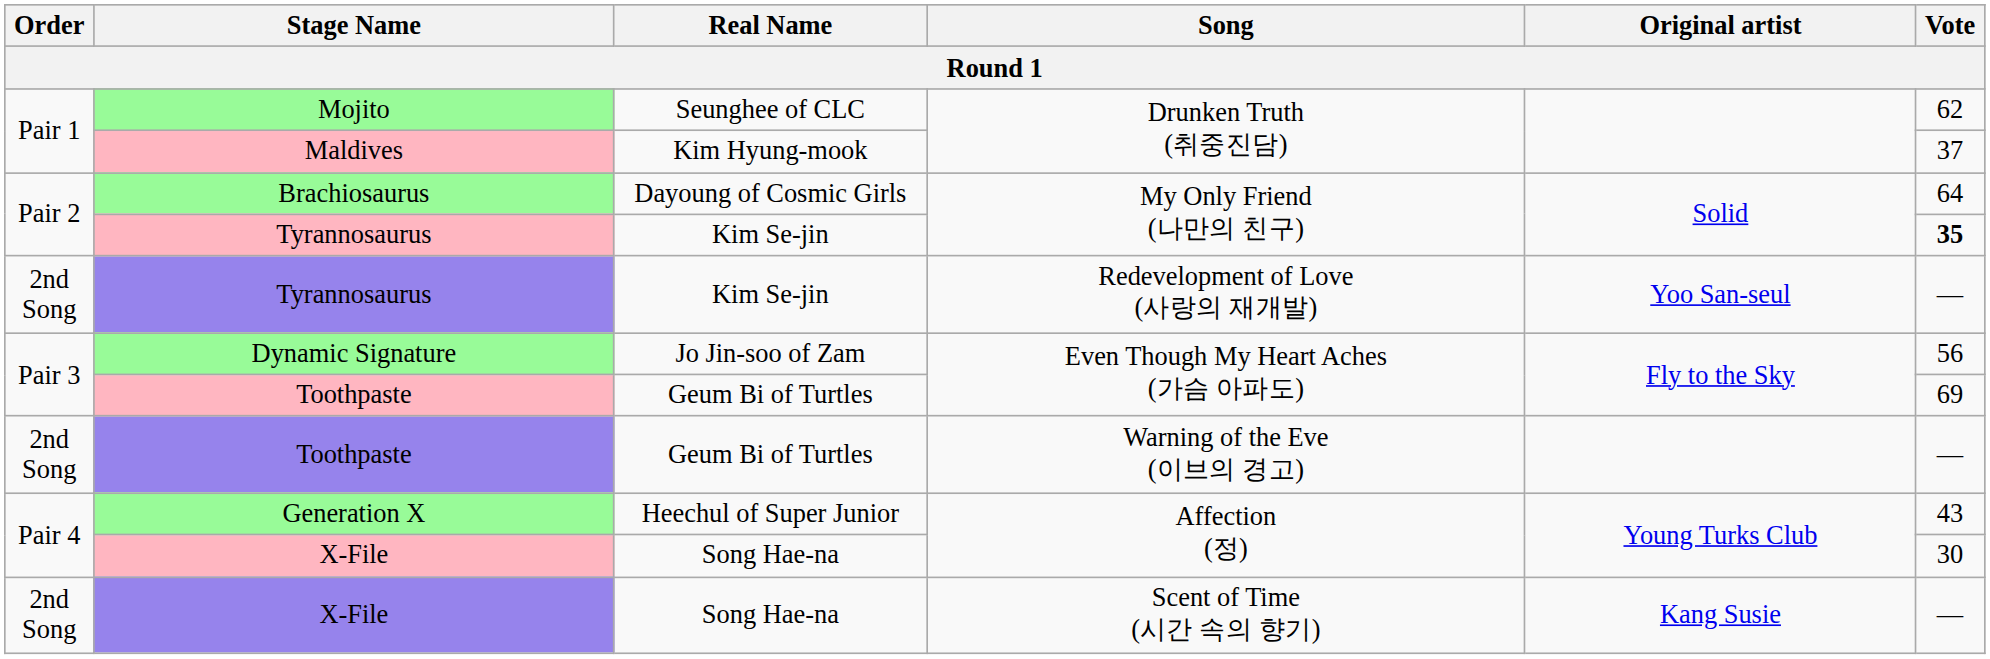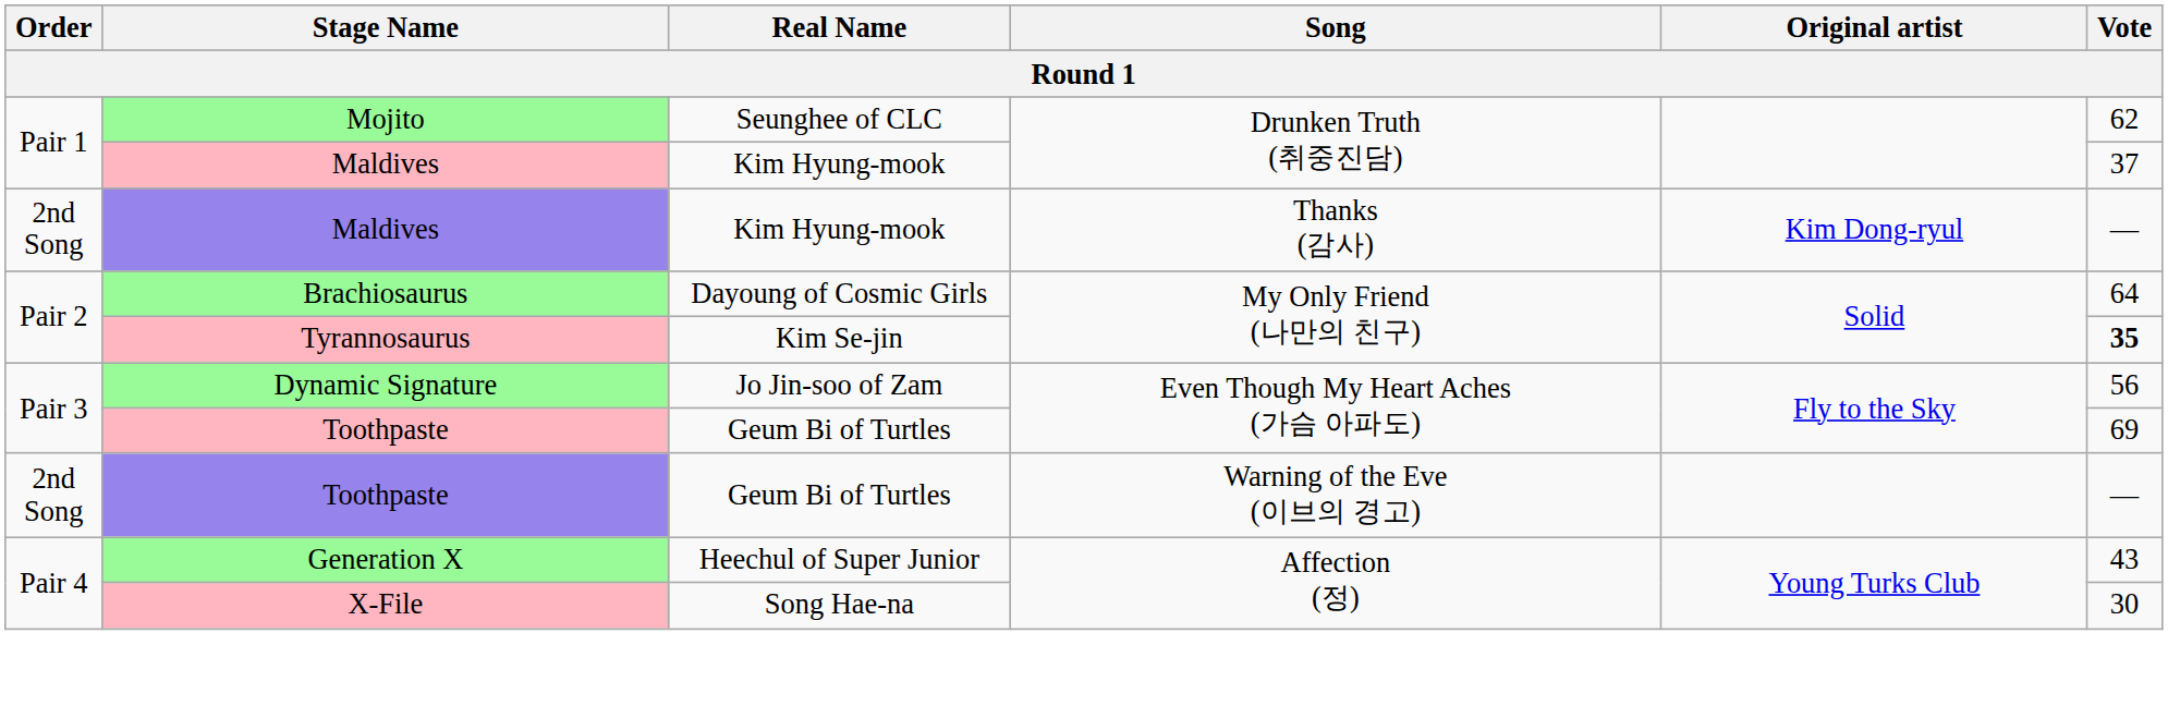+ row: 2nd Song | Maldives | Kim Hyung-mook | Thanks (감사) | Kim Dong-ryul | —
- row: 2nd Song | Tyrannosaurus | Kim Se-jin | Redevelopment of Love (사랑의 재개발) | Yoo San-seul | —
- row: 2nd Song | X-File | Song Hae-na | Scent of Time (시간 속의 향기) | Kang Susie | —
